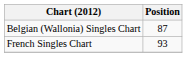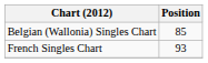Belgian (Wallonia) Singles Chart | Position: 87 -> 85
